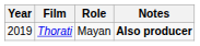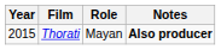Thorati | Year: 2019 -> 2015
